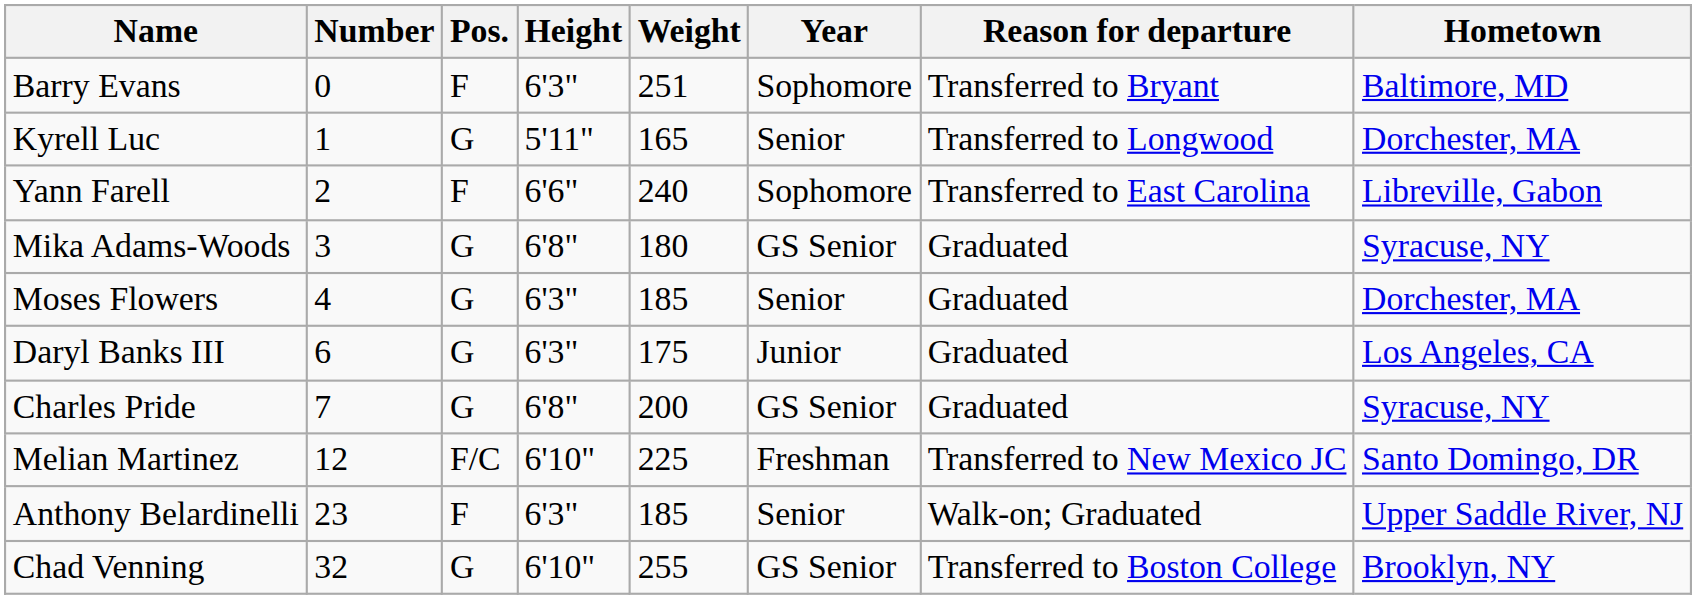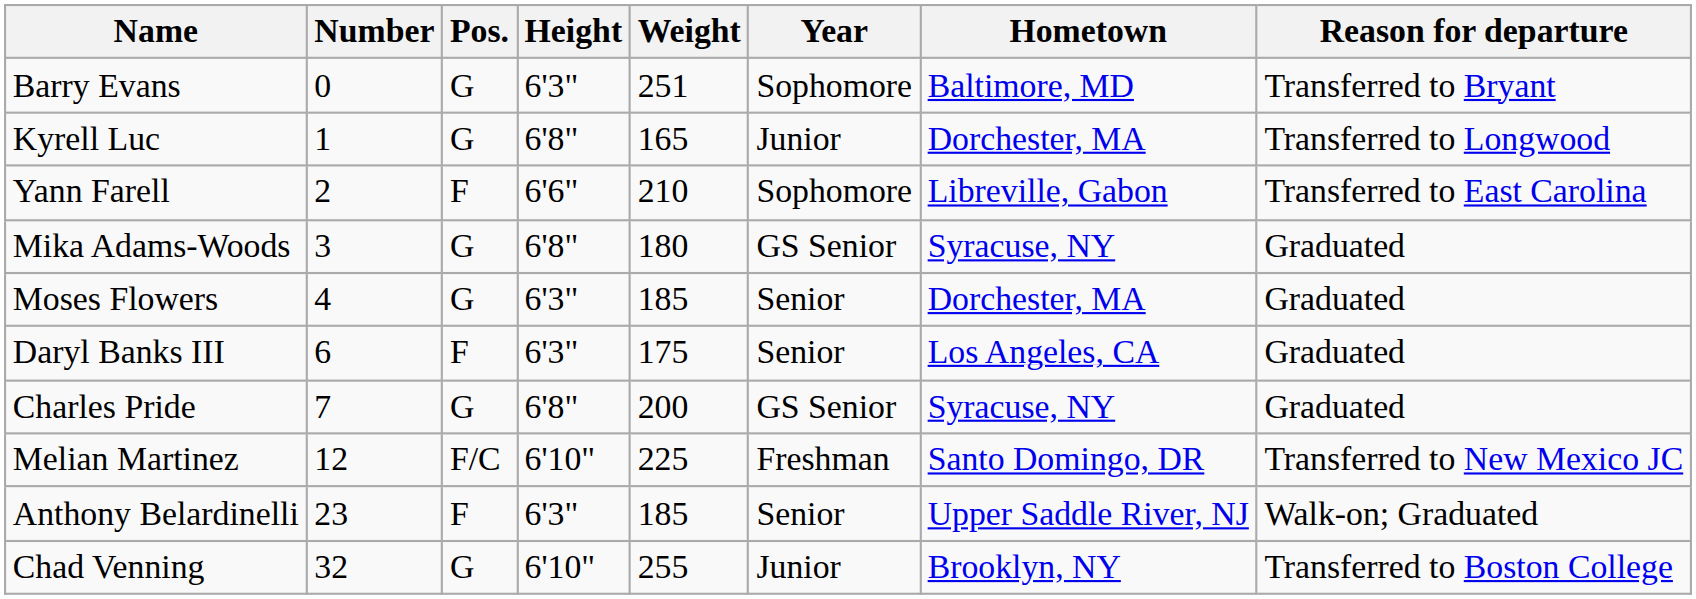columns swapped: Hometown <-> Reason for departure
Barry Evans | Pos.: F -> G
Kyrell Luc | Height: 5'11" -> 6'8"
Kyrell Luc | Year: Senior -> Junior
Yann Farell | Weight: 240 -> 210
Daryl Banks III | Pos.: G -> F
Daryl Banks III | Year: Junior -> Senior
Chad Venning | Year: GS Senior -> Junior
